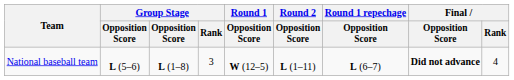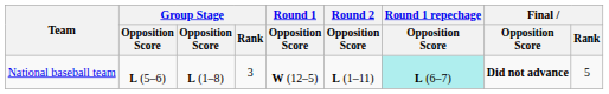National baseball team | Round 1 repechage / Opposition Score: no background -> paleturquoise background
National baseball team | Final / Rank: 4 -> 5
